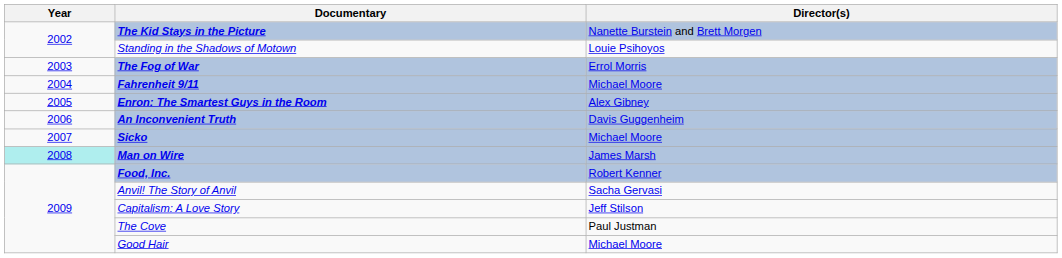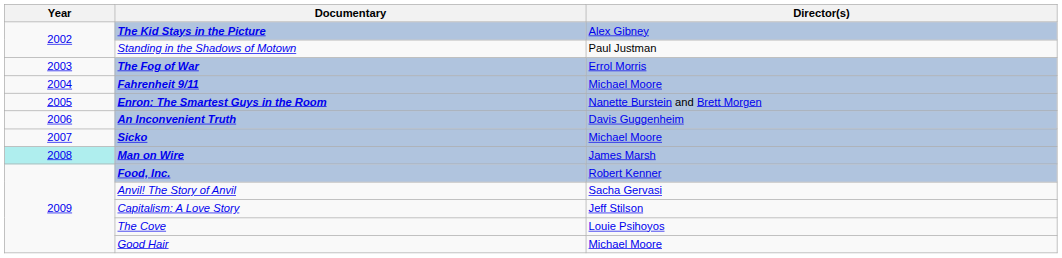The Kid Stays in the Picture | Director(s): Nanette Burstein and Brett Morgen -> Alex Gibney
Standing in the Shadows of Motown | Director(s): Louie Psihoyos -> Paul Justman
Enron: The Smartest Guys in the Room | Director(s): Alex Gibney -> Nanette Burstein and Brett Morgen
The Cove | Director(s): Paul Justman -> Louie Psihoyos
